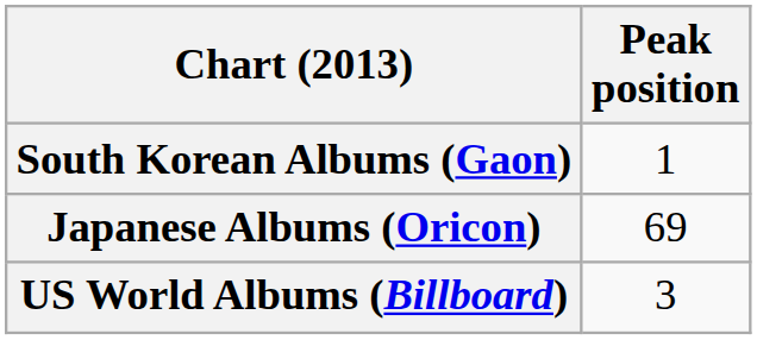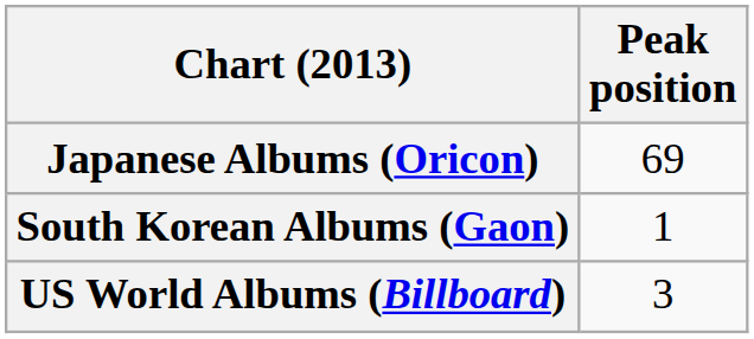rows swapped: South Korean Albums (Gaon) <-> Japanese Albums (Oricon)
